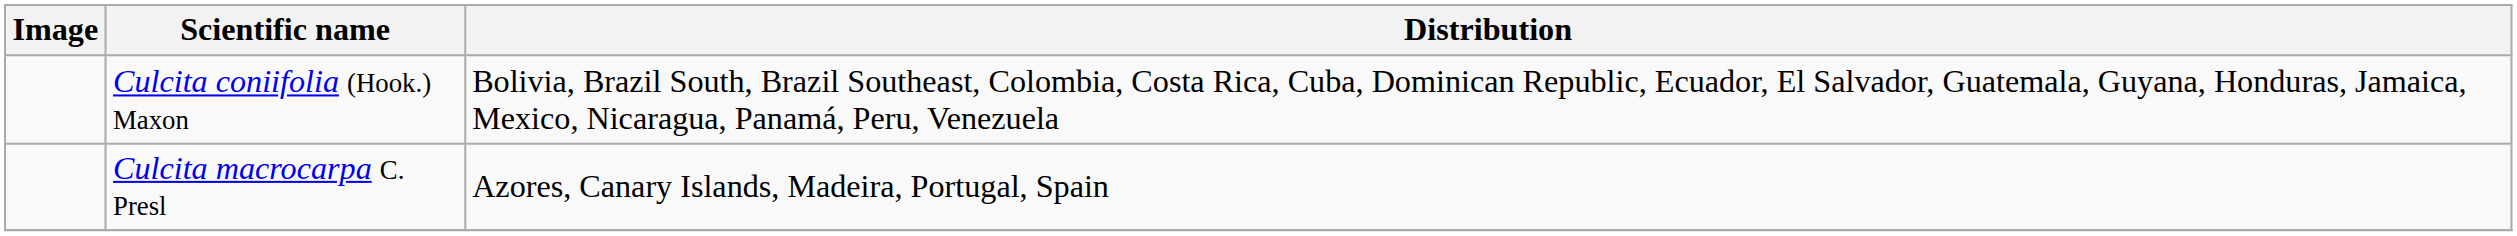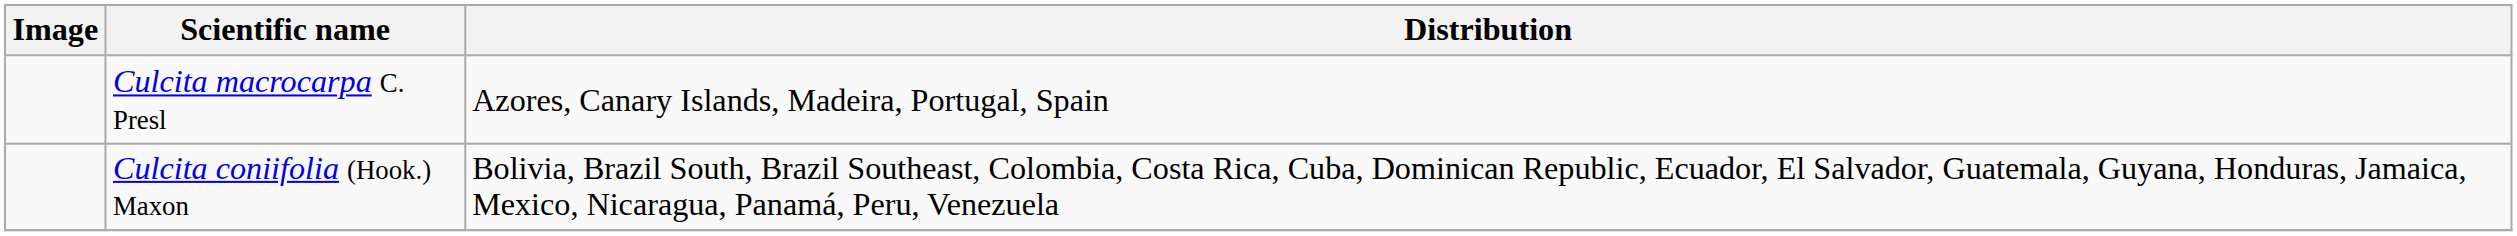rows swapped: Culcita coniifolia (Hook.) Maxon <-> Culcita macrocarpa C. Presl
